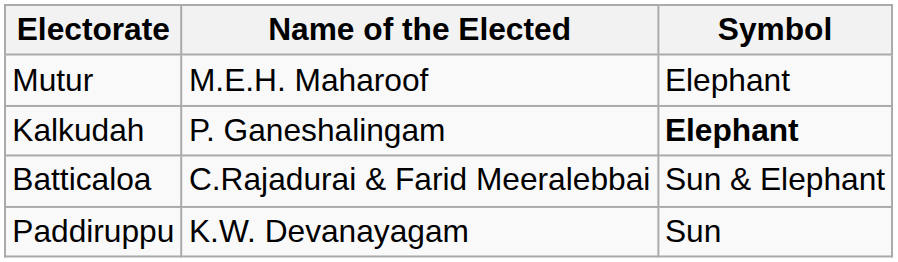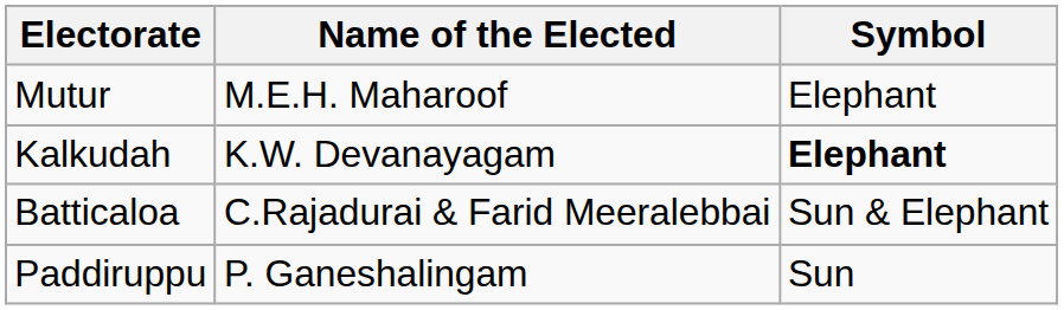Kalkudah | Name of the Elected: P. Ganeshalingam -> K.W. Devanayagam
Paddiruppu | Name of the Elected: K.W. Devanayagam -> P. Ganeshalingam
